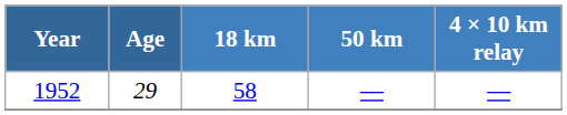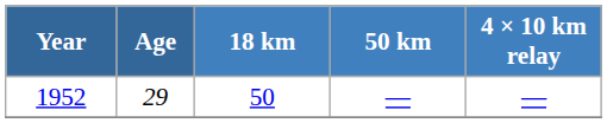1952 | 18 km: 58 -> 50
